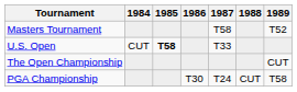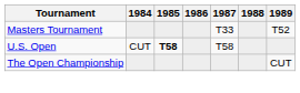Masters Tournament | 1987: T58 -> T33
U.S. Open | 1987: T33 -> T58
- row: PGA Championship | T30 | T24 | CUT | T58
